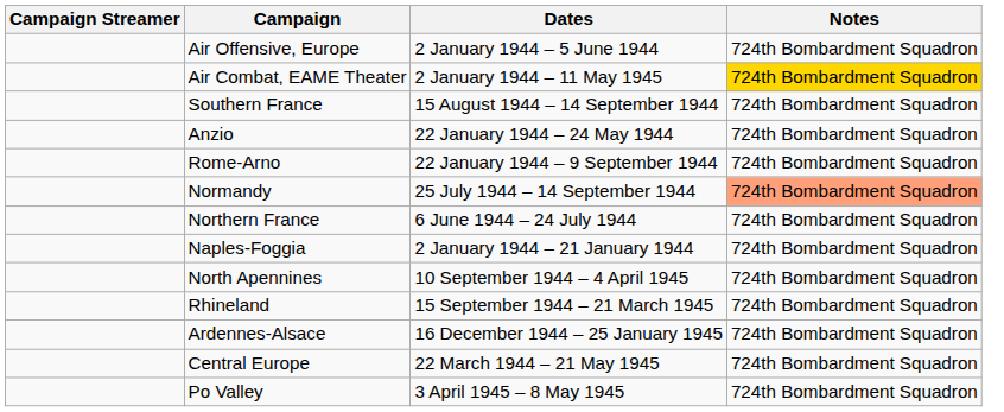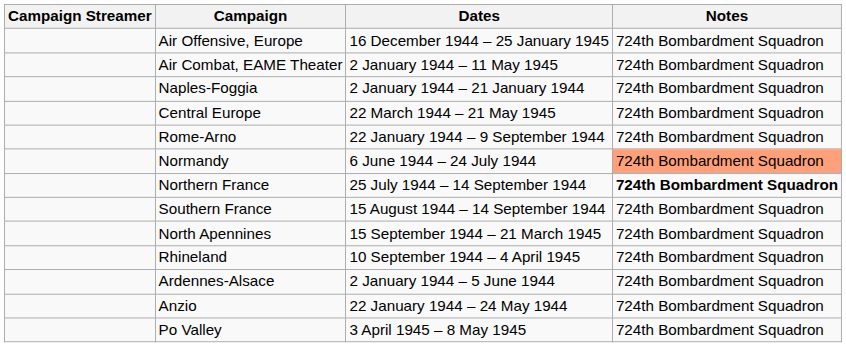Air Offensive, Europe | Dates: 2 January 1944 – 5 June 1944 -> 16 December 1944 – 25 January 1945
Air Combat, EAME Theater | Notes: gold background -> no background
rows swapped: Naples-Foggia <-> Southern France
rows swapped: Anzio <-> Central Europe
Normandy | Dates: 25 July 1944 – 14 September 1944 -> 6 June 1944 – 24 July 1944
Northern France | Dates: 6 June 1944 – 24 July 1944 -> 25 July 1944 – 14 September 1944
Northern France | Notes: normal -> bold
North Apennines | Dates: 10 September 1944 – 4 April 1945 -> 15 September 1944 – 21 March 1945
Rhineland | Dates: 15 September 1944 – 21 March 1945 -> 10 September 1944 – 4 April 1945
Ardennes-Alsace | Dates: 16 December 1944 – 25 January 1945 -> 2 January 1944 – 5 June 1944
